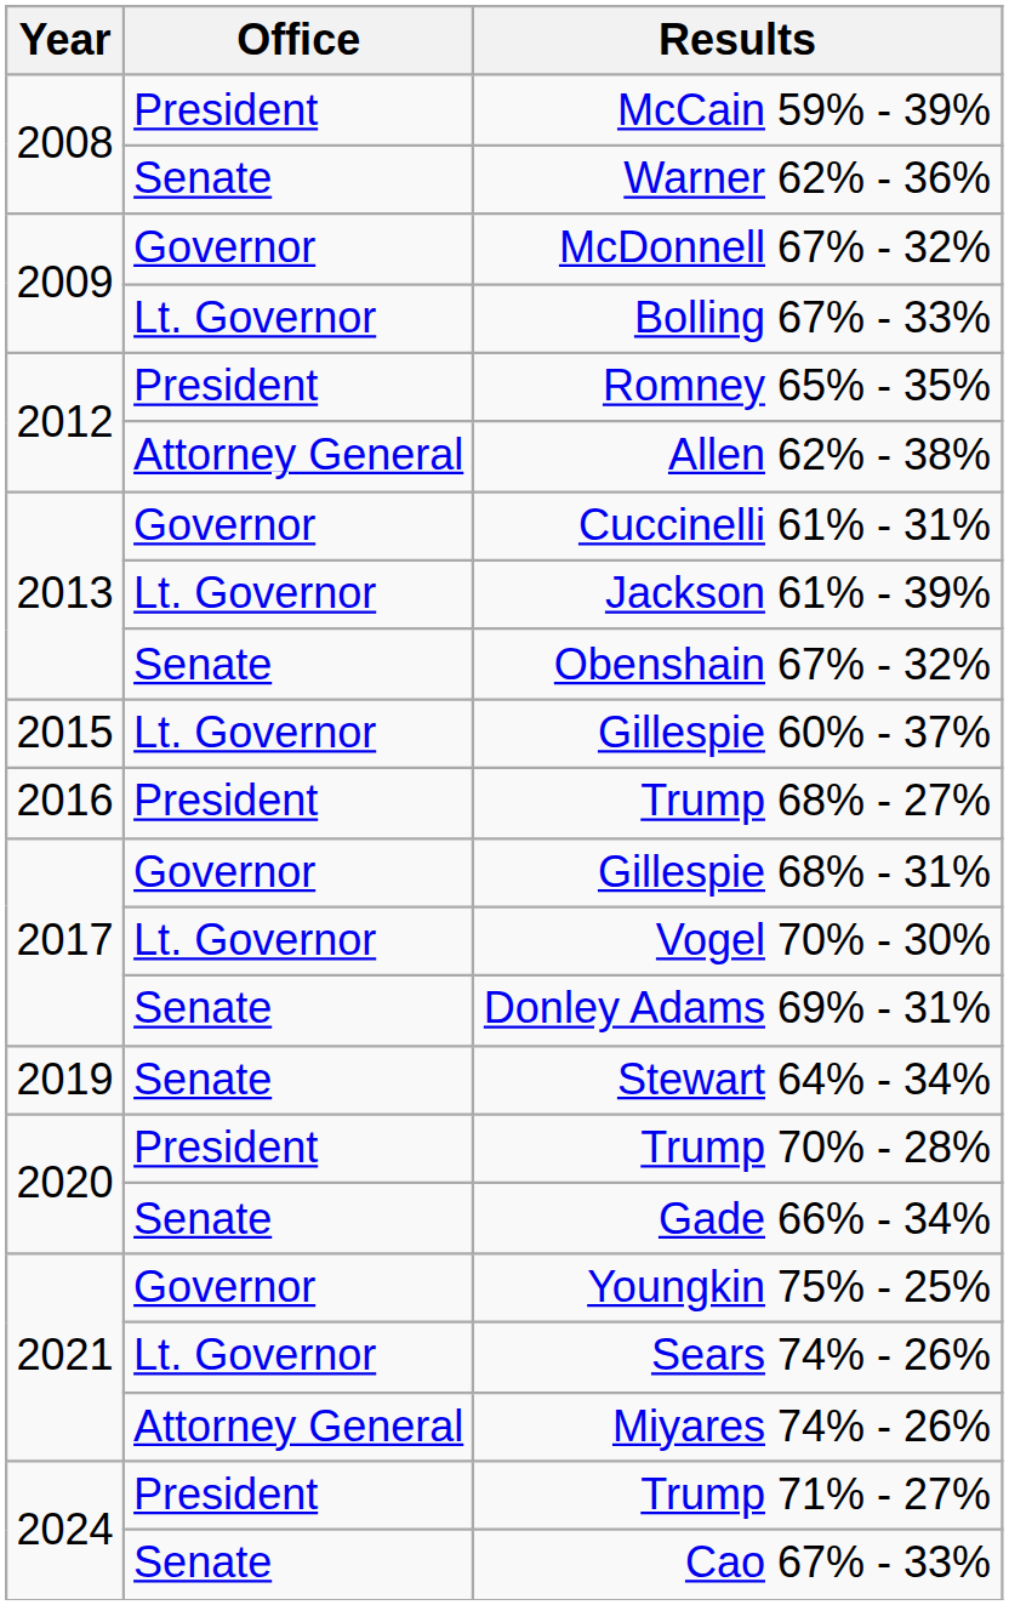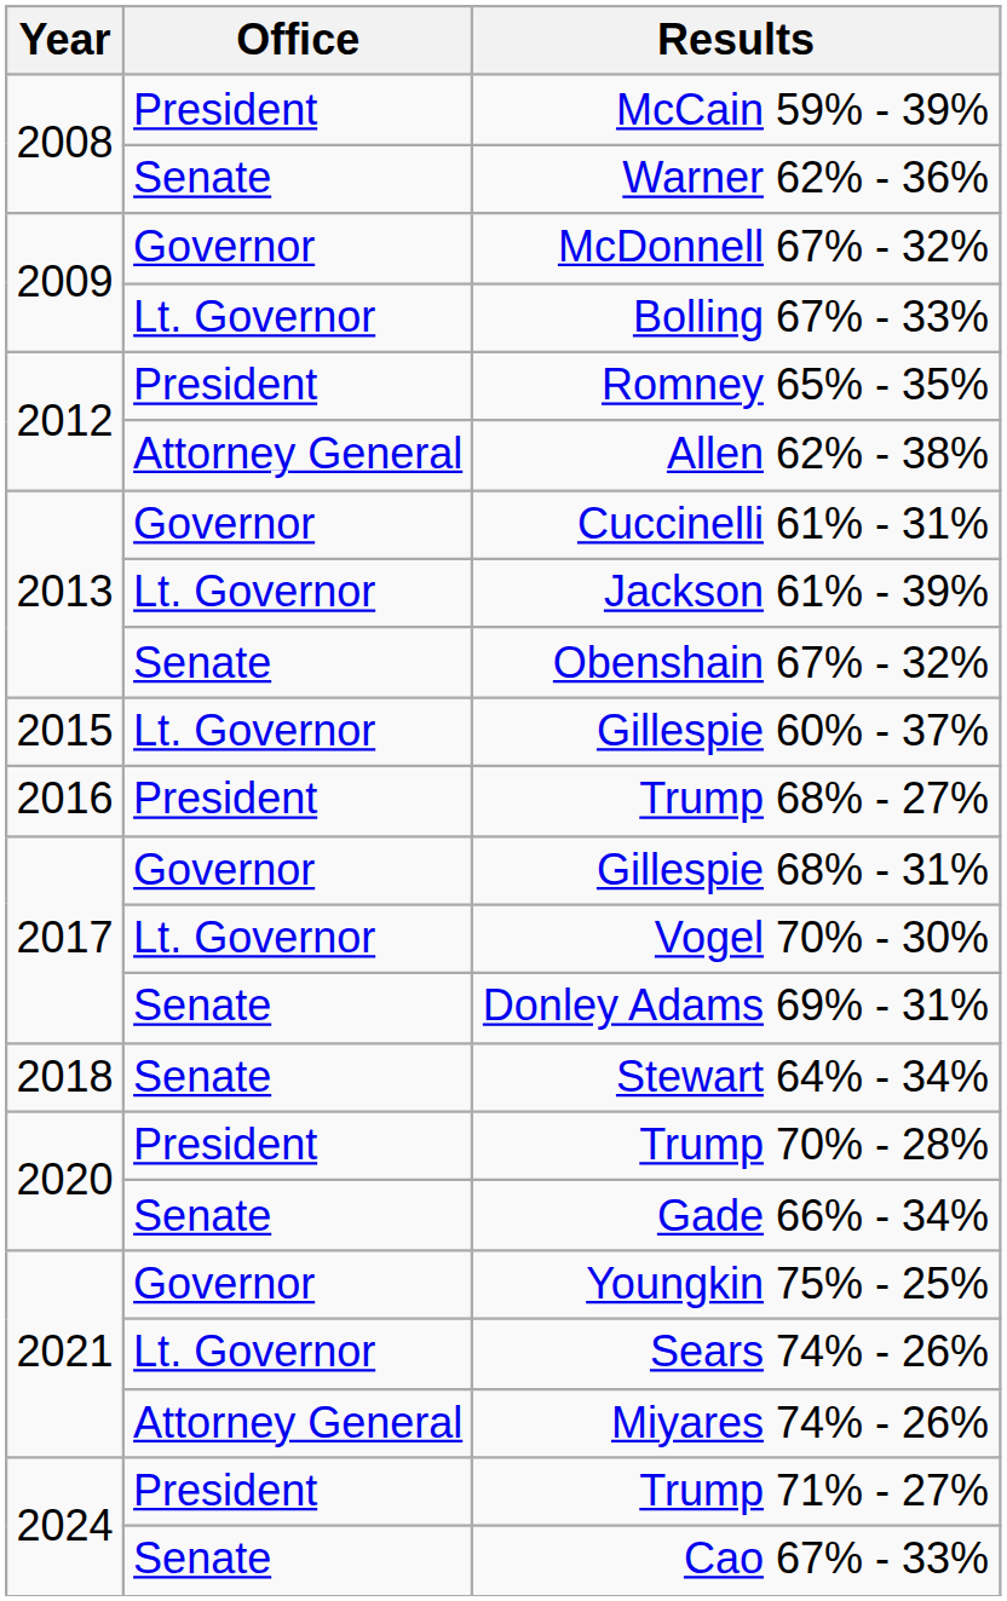Stewart 64% - 34% | Year: 2019 -> 2018
